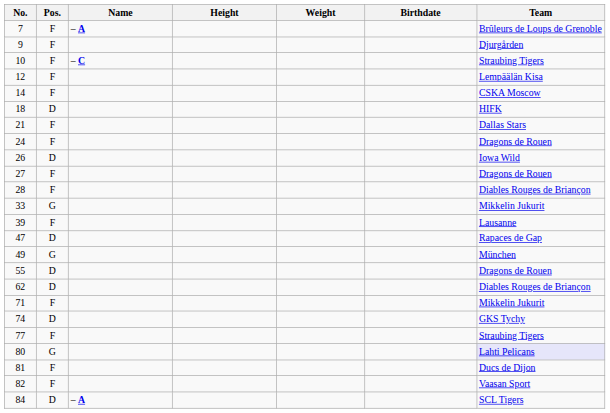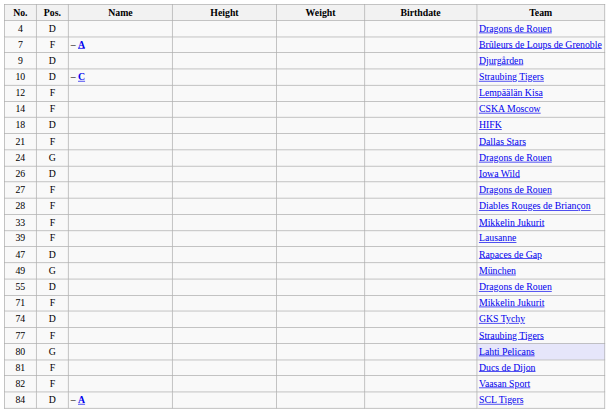+ row: 4 | D | Dragons de Rouen
9 | Pos.: F -> D
10 | Pos.: F -> D
24 | Pos.: F -> G
33 | Pos.: G -> F
- row: 62 | D | Diables Rouges de Briançon
